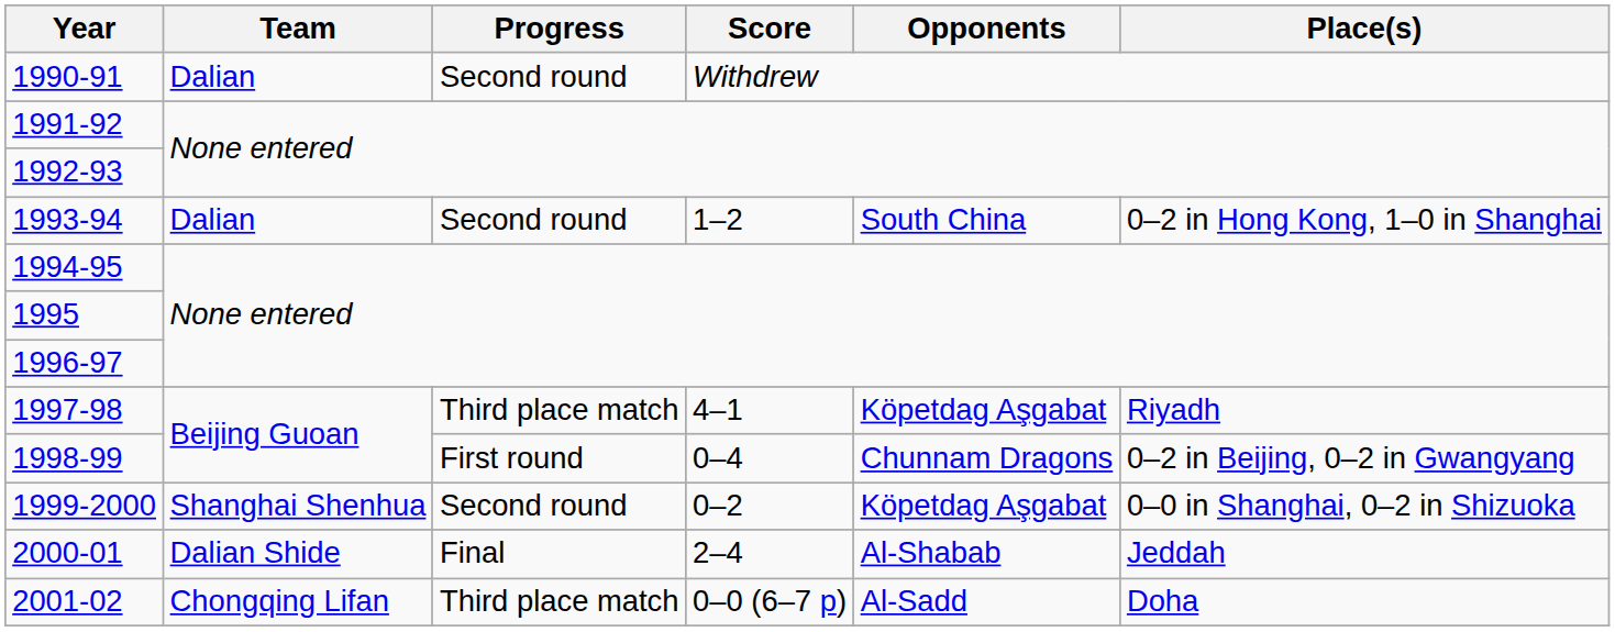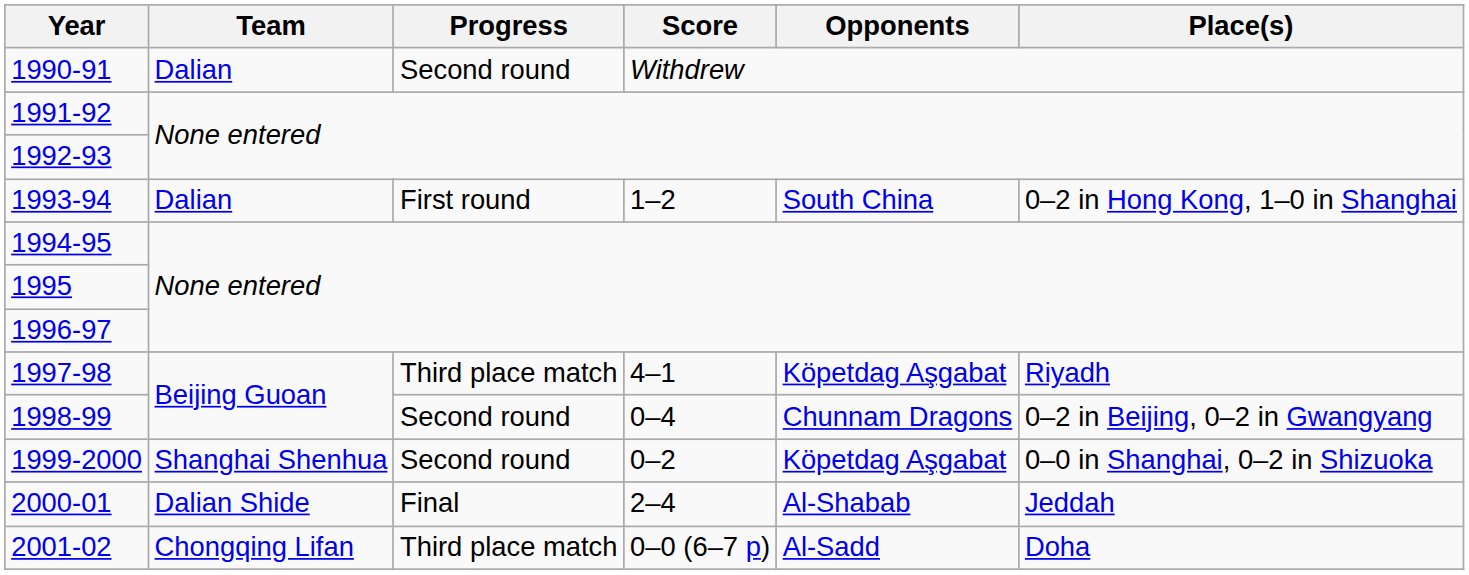1993-94 | Progress: Second round -> First round
1998-99 | Progress: First round -> Second round
